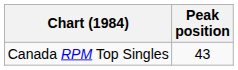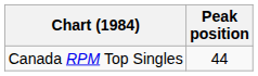Canada RPM Top Singles | Peak position: 43 -> 44
